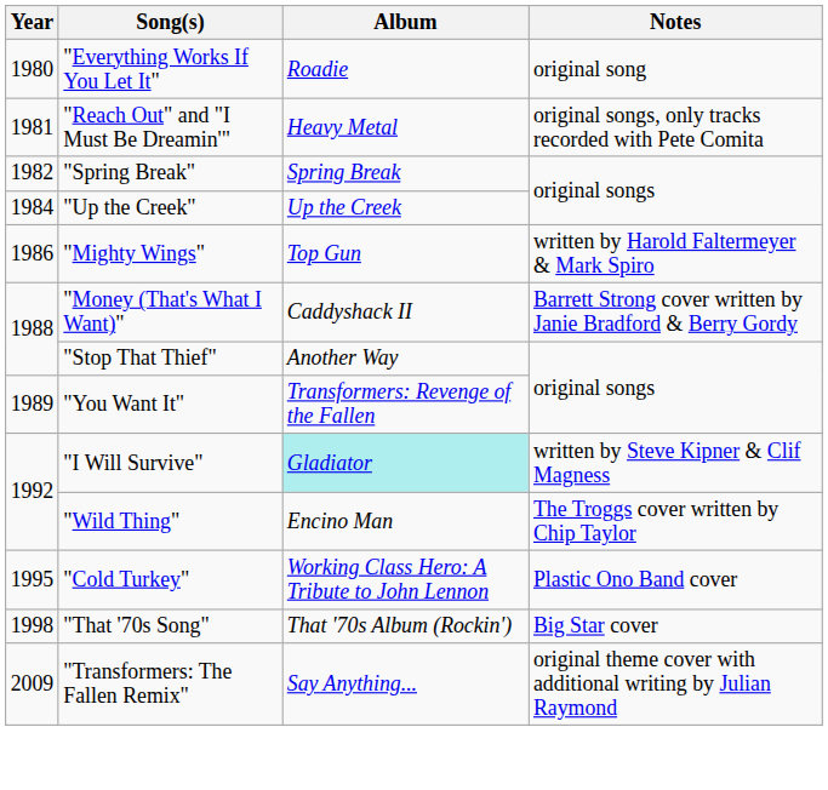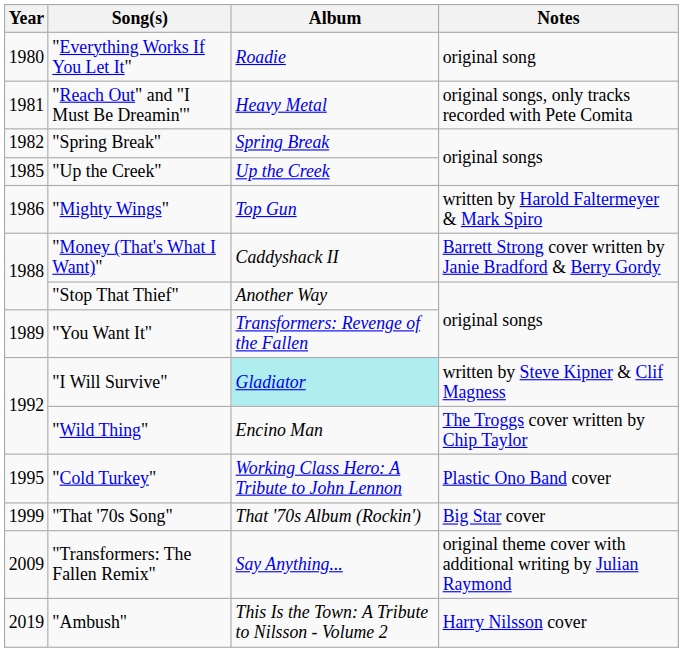"Up the Creek" | Year: 1984 -> 1985
"That '70s Song" | Year: 1998 -> 1999
+ row: 2019 | "Ambush" | This Is the Town: A Tribute to Nilsson - Volume 2 | Harry Nilsson cover
